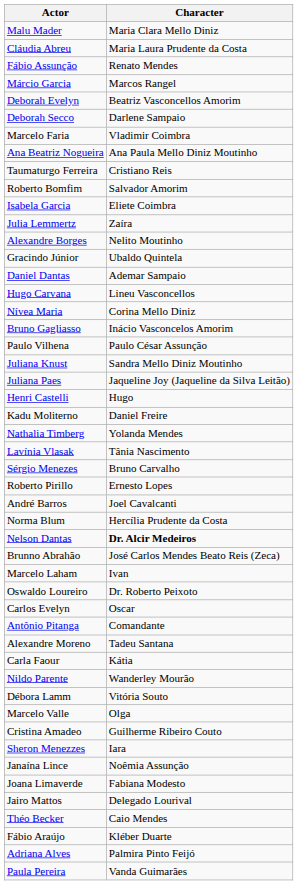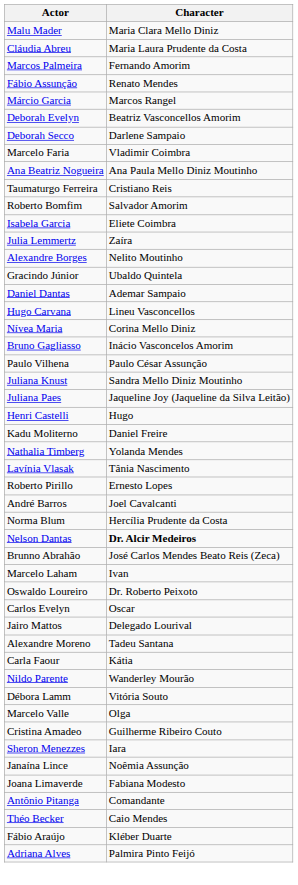+ row: Marcos Palmeira | Fernando Amorim
- row: Sérgio Menezes | Bruno Carvalho
rows swapped: Jairo Mattos <-> Antônio Pitanga
- row: Paula Pereira | Vanda Guimarães
